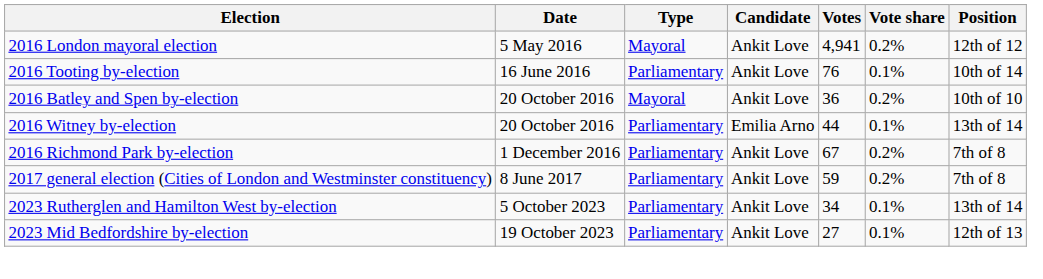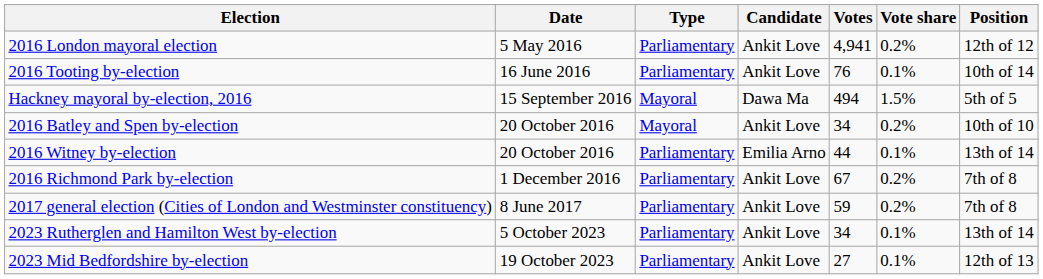2016 London mayoral election | Type: Mayoral -> Parliamentary
+ row: Hackney mayoral by-election, 2016 | 15 September 2016 | Mayoral | Dawa Ma | 494 | 1.5% | 5th of 5
2016 Batley and Spen by-election | Votes: 36 -> 34
